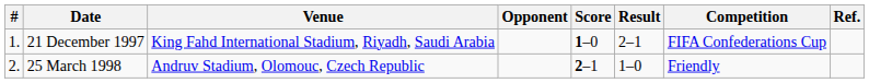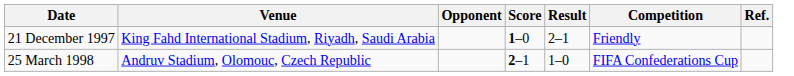- column: # | 1. | 2.
21 December 1997 | Competition: FIFA Confederations Cup -> Friendly
25 March 1998 | Competition: Friendly -> FIFA Confederations Cup
